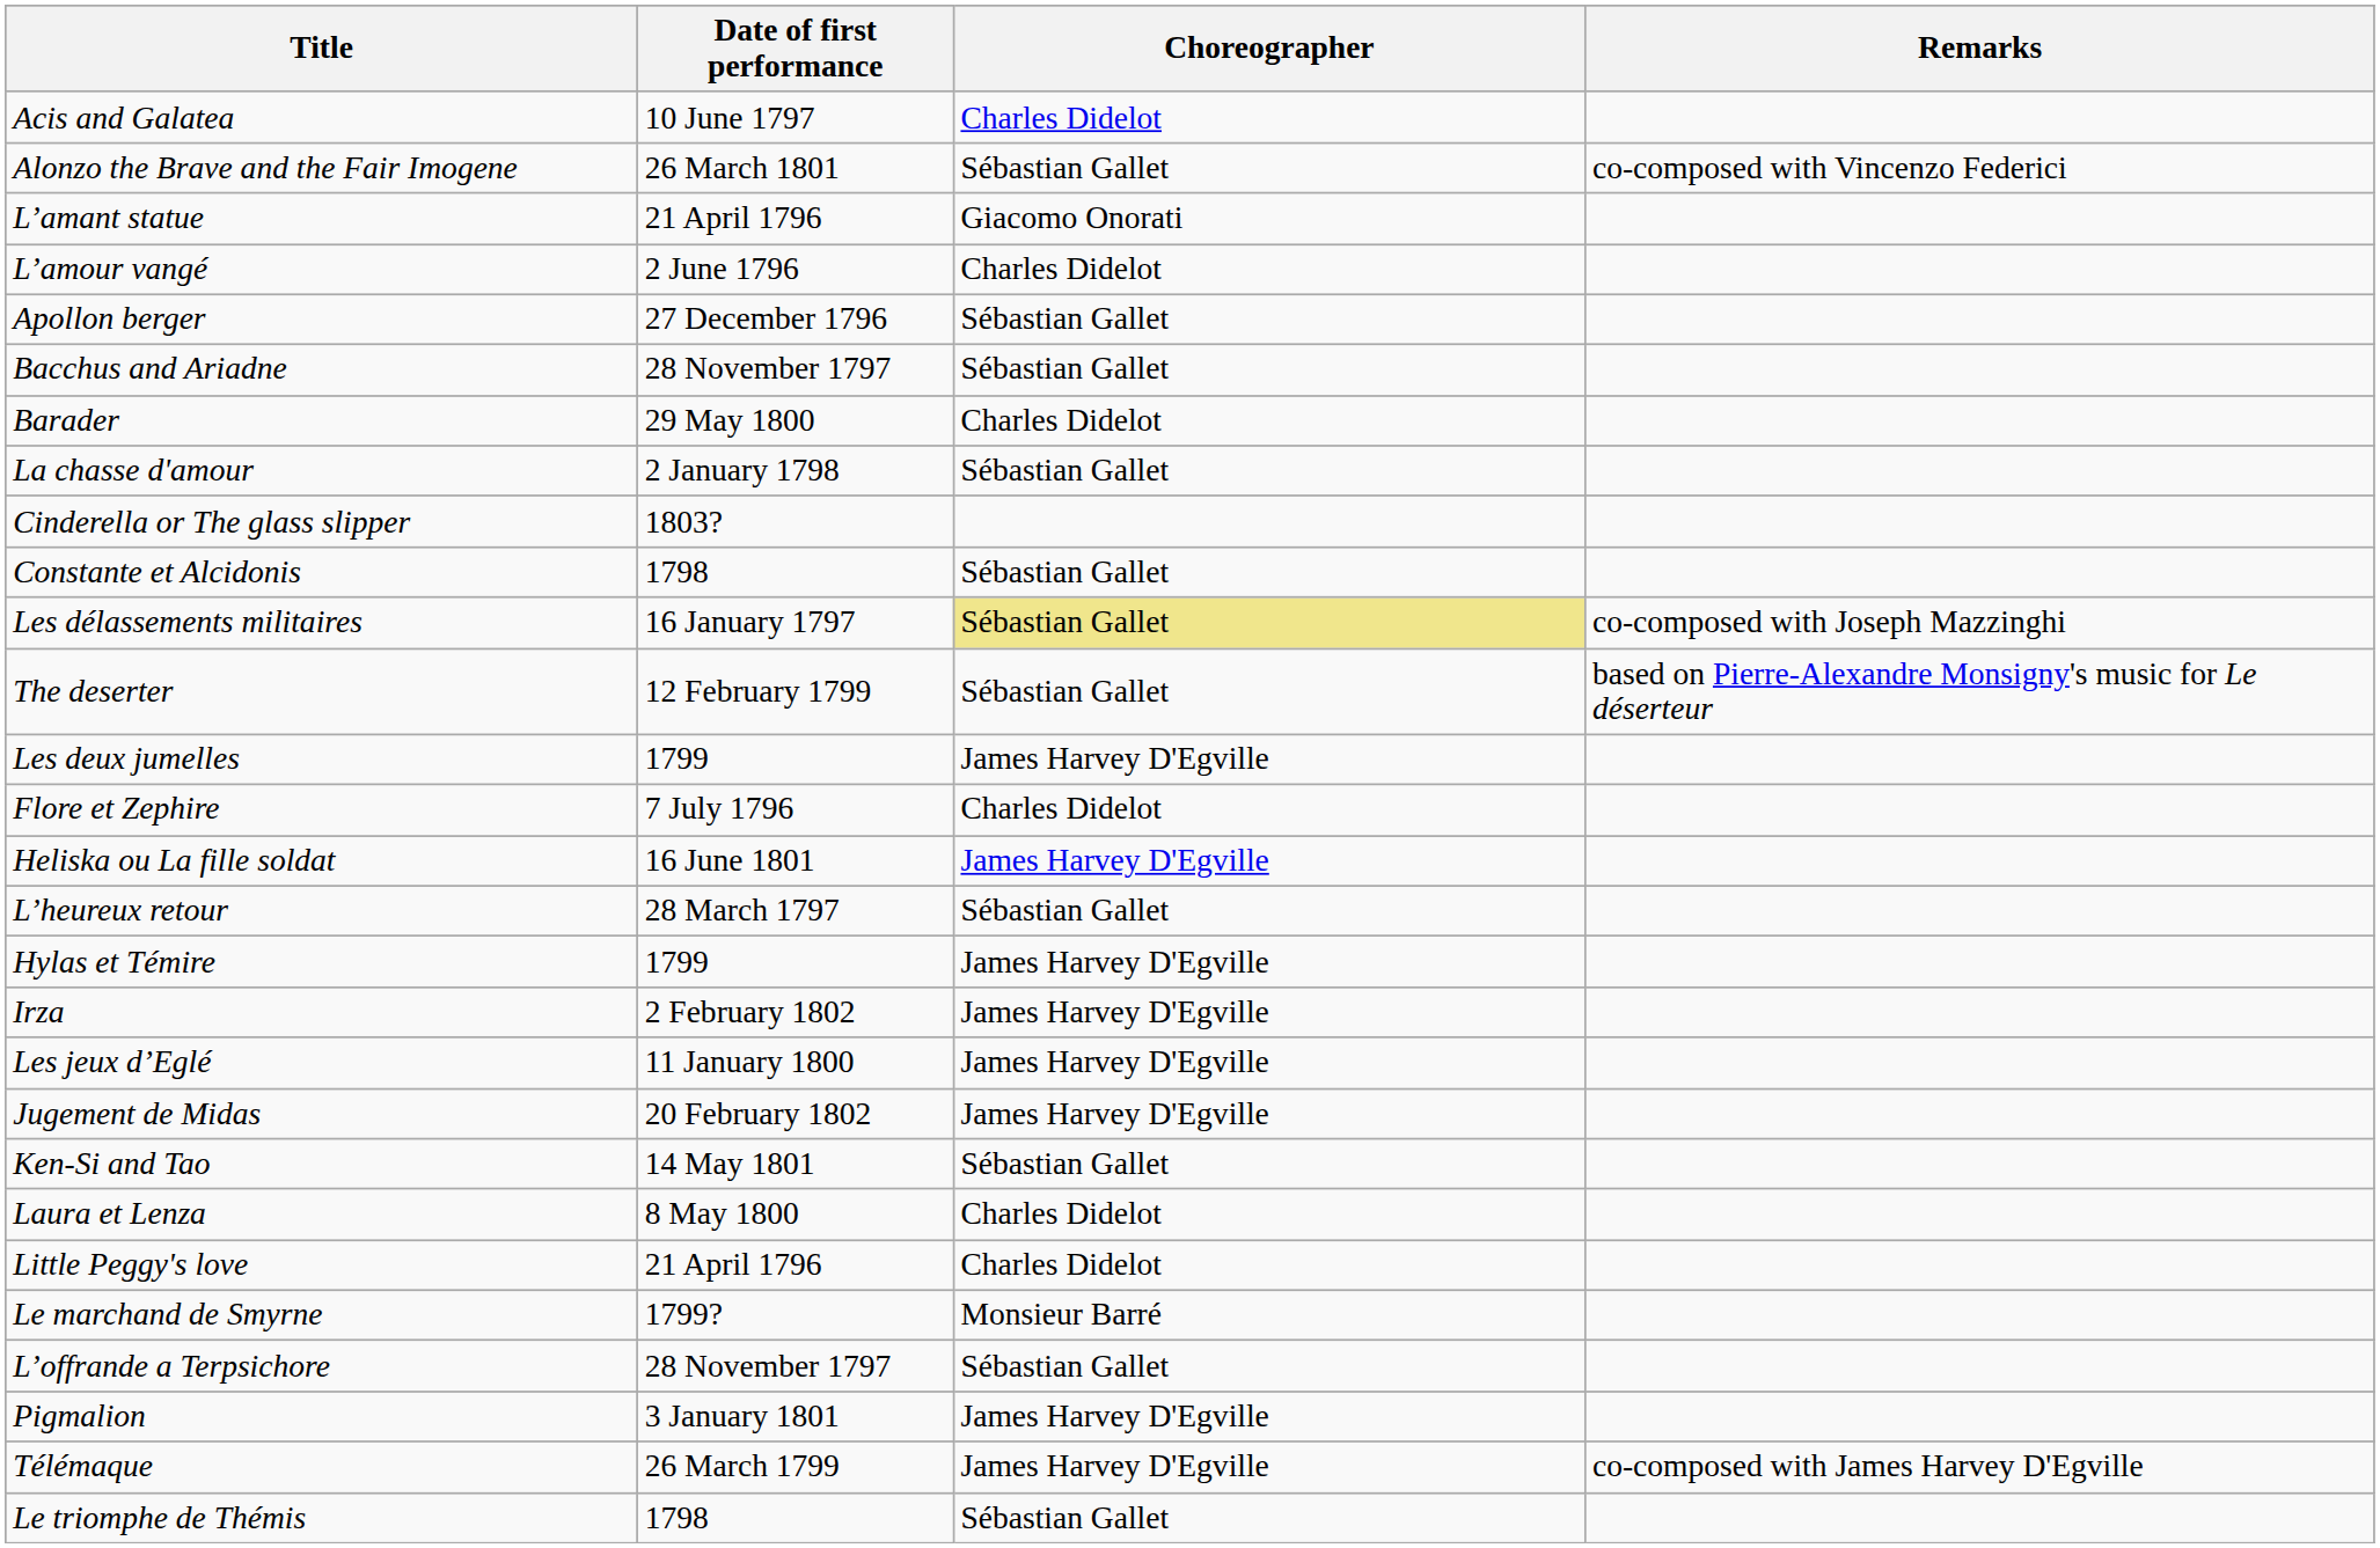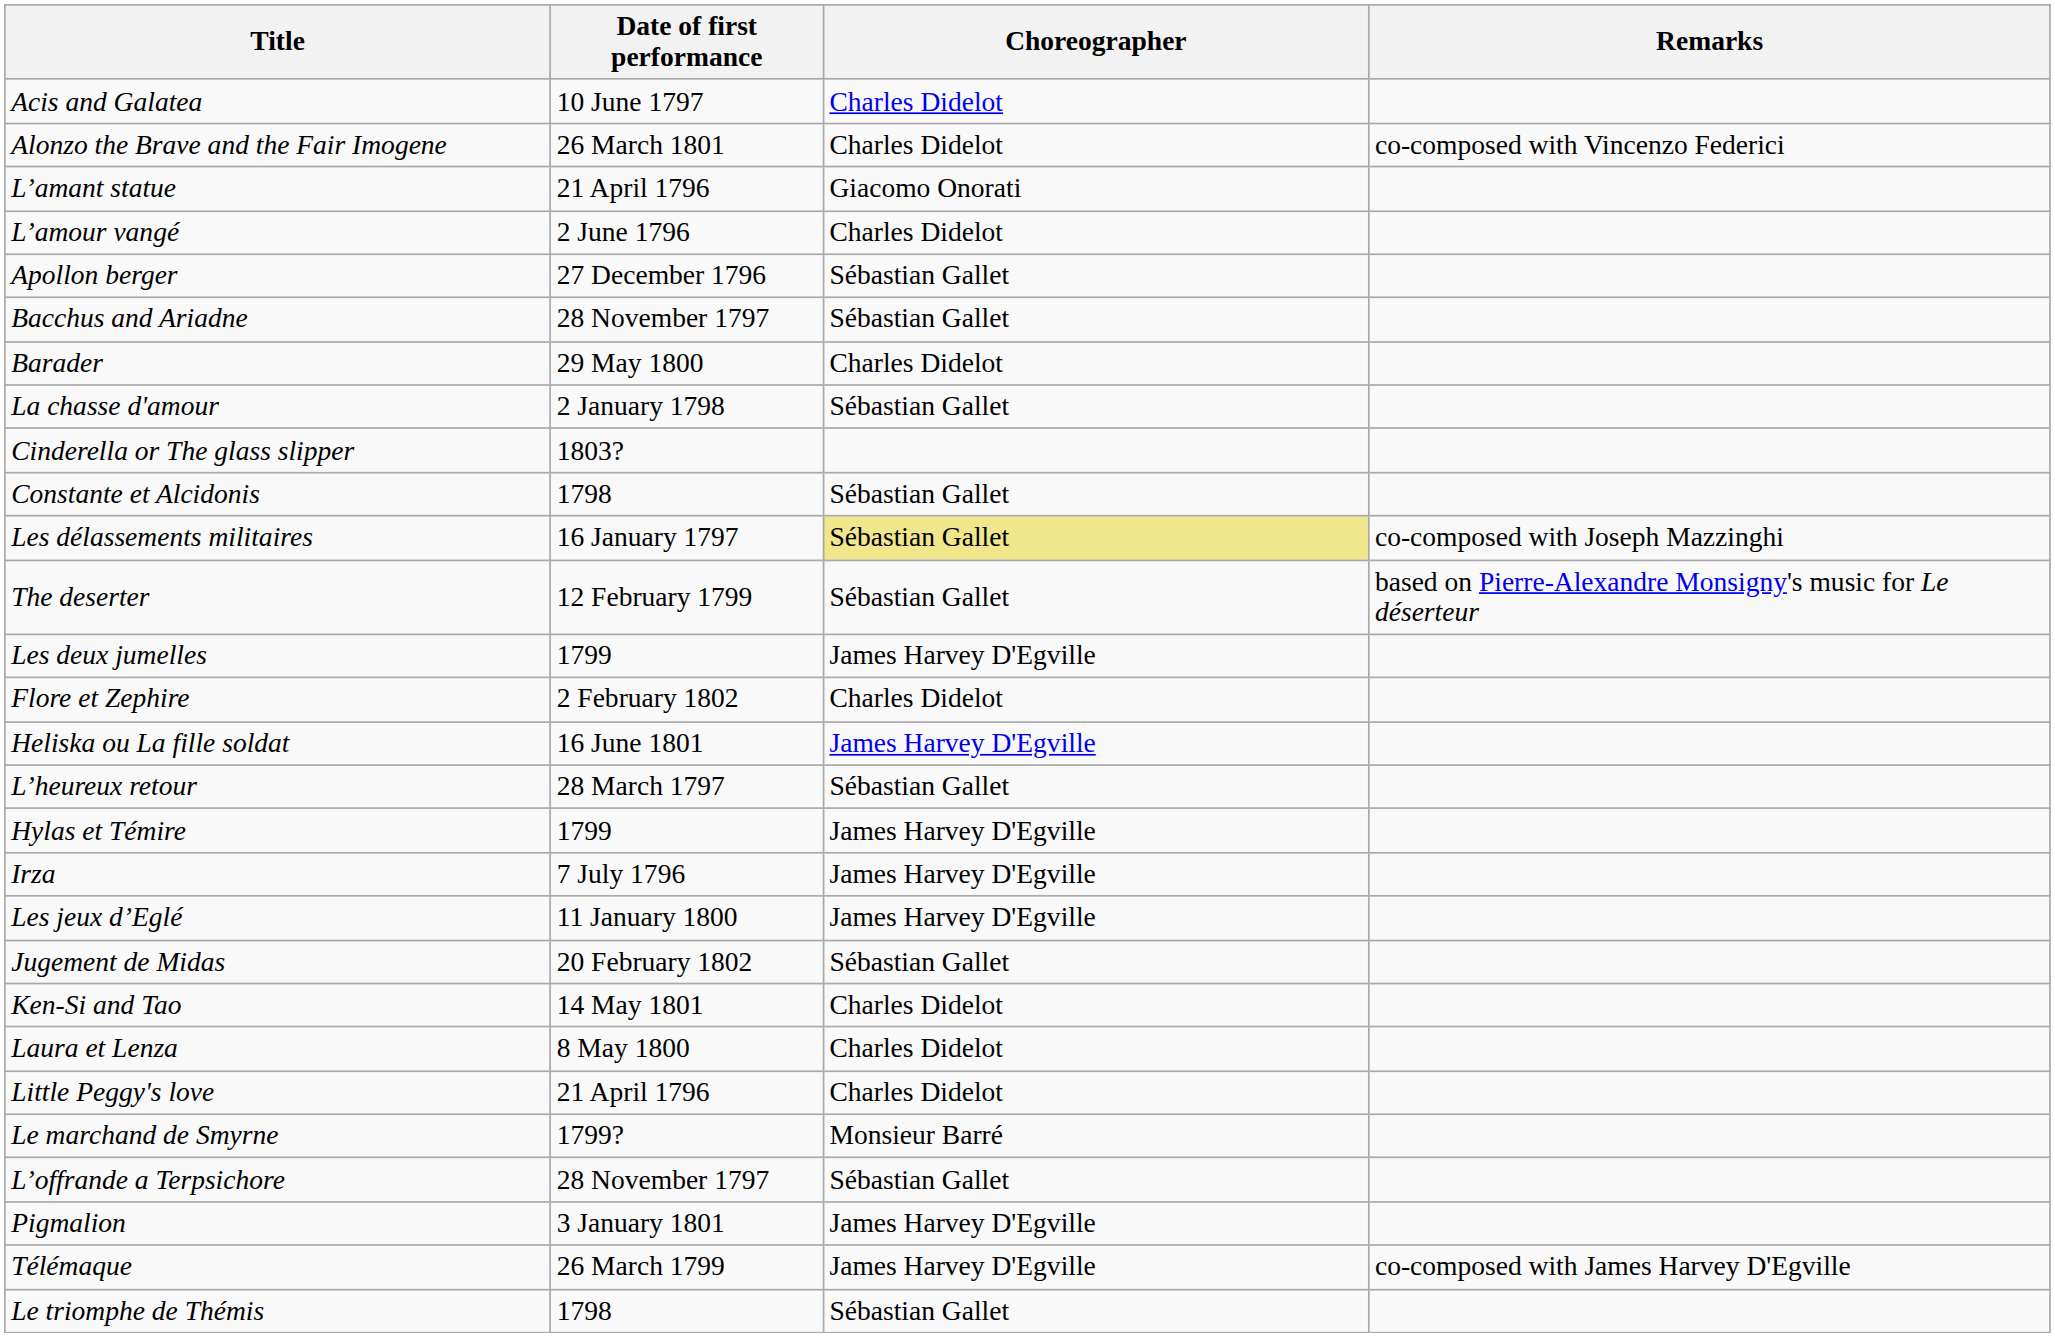Alonzo the Brave and the Fair Imogene | Choreographer: Sébastian Gallet -> Charles Didelot
Flore et Zephire | Date of first performance: 7 July 1796 -> 2 February 1802
Irza | Date of first performance: 2 February 1802 -> 7 July 1796
Jugement de Midas | Choreographer: James Harvey D'Egville -> Sébastian Gallet
Ken-Si and Tao | Choreographer: Sébastian Gallet -> Charles Didelot
